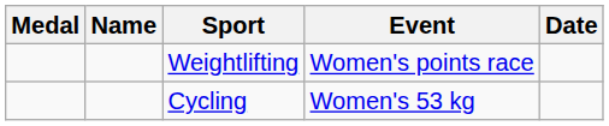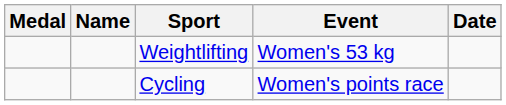Weightlifting | Event: Women's points race -> Women's 53 kg
Cycling | Event: Women's 53 kg -> Women's points race
